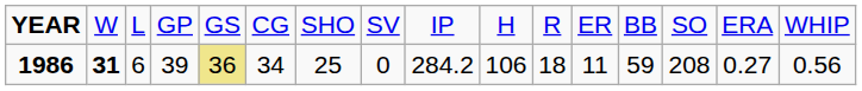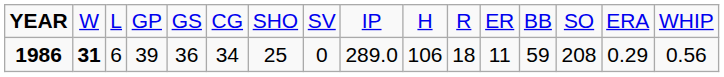1986 | column 5: khaki background -> no background
1986 | column 9: 284.2 -> 289.0
1986 | column 15: 0.27 -> 0.29
